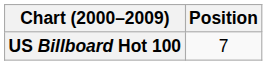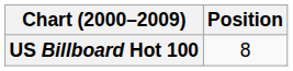US Billboard Hot 100 | Position: 7 -> 8
